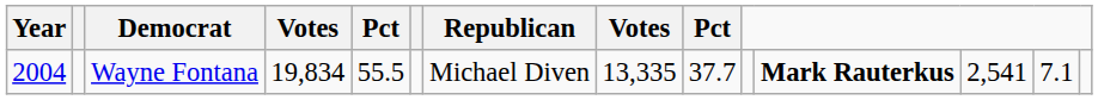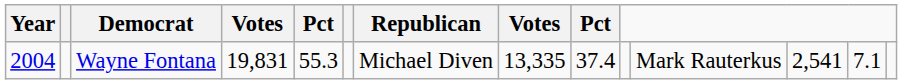Wayne Fontana | column 4: 19,834 -> 19,831
Wayne Fontana | column 5: 55.5 -> 55.3
Wayne Fontana | column 9: 37.7 -> 37.4
Wayne Fontana | column 11: bold -> normal
